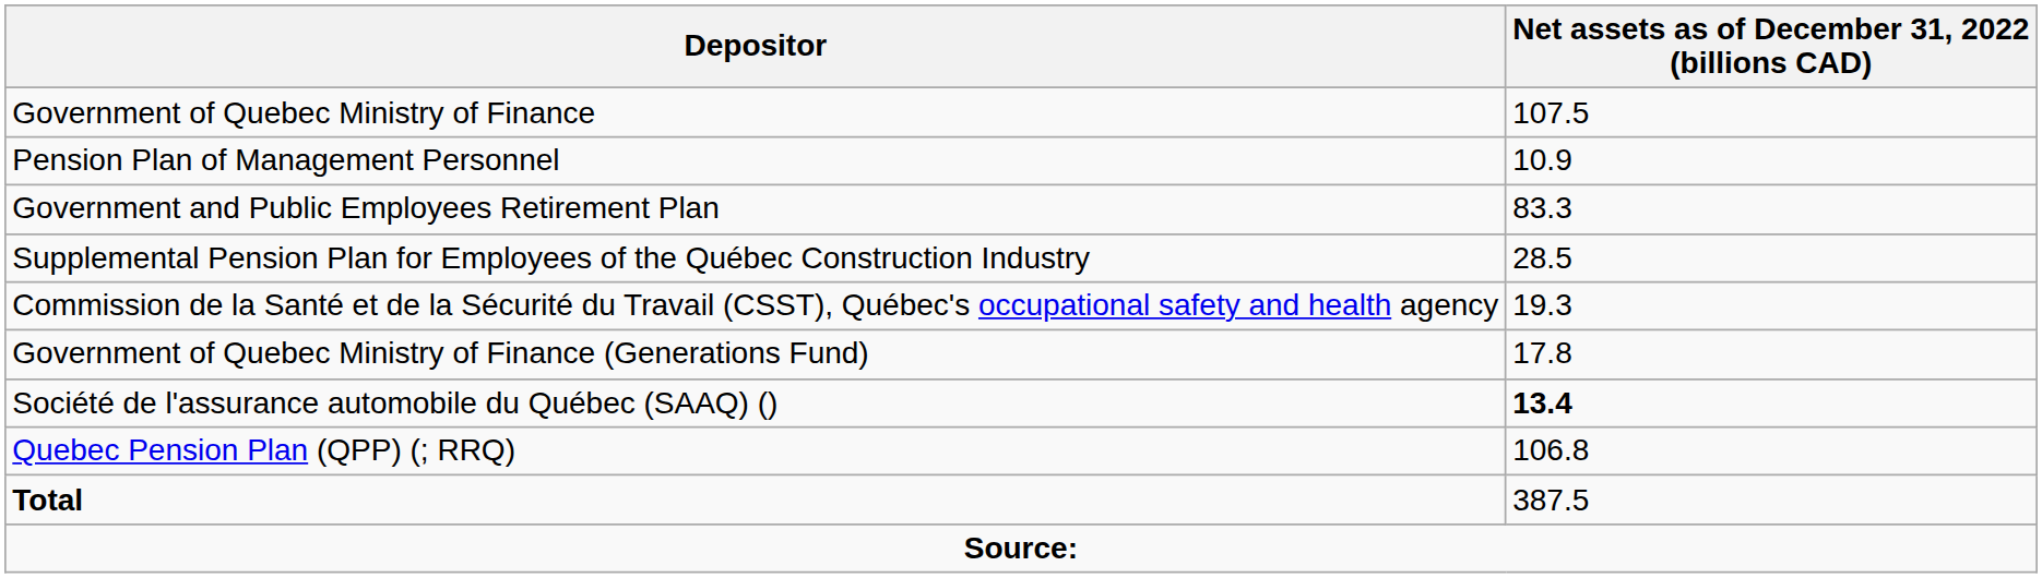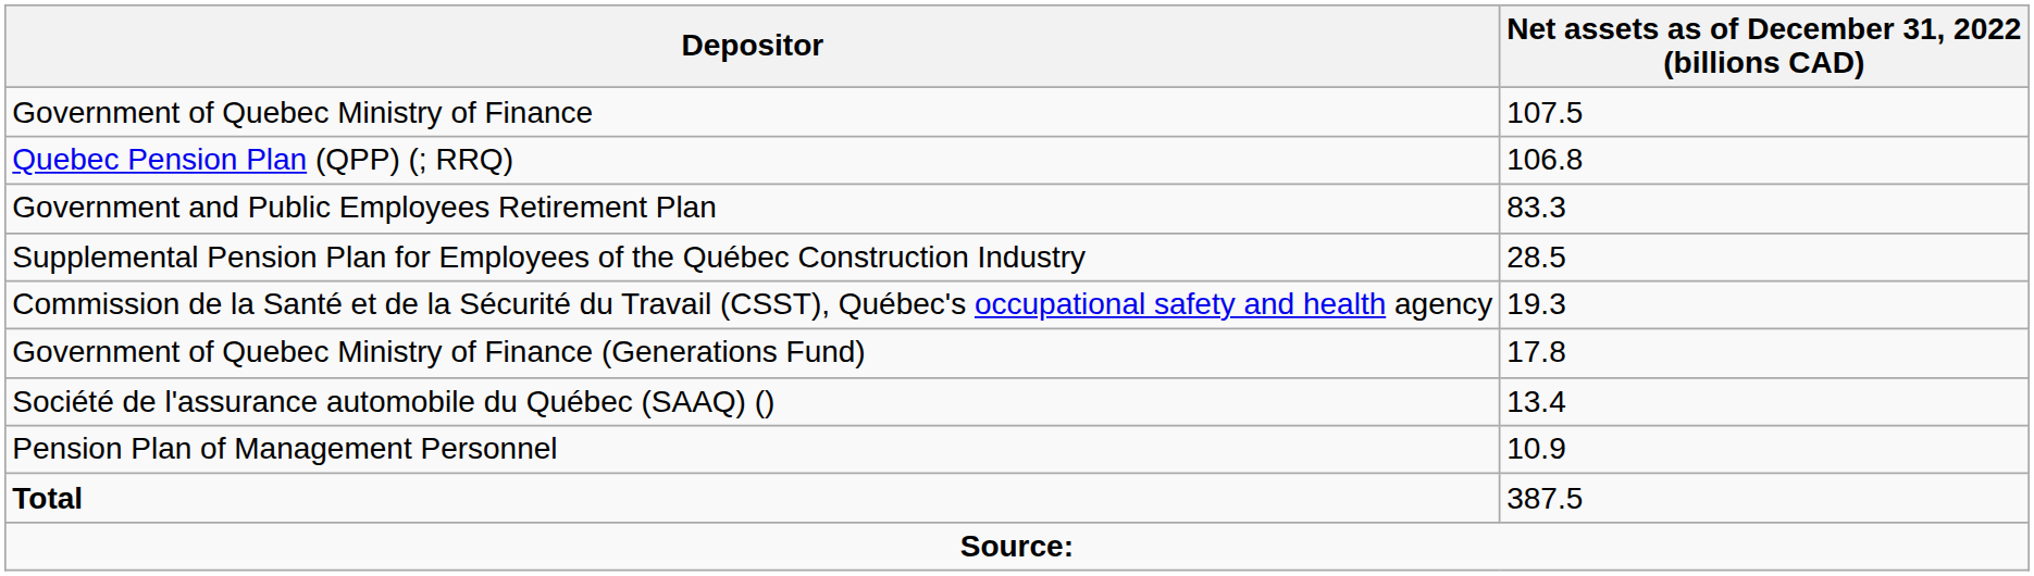rows swapped: Quebec Pension Plan (QPP) (; RRQ) <-> Pension Plan of Management Personnel
Société de l'assurance automobile du Québec (SAAQ) () | Net assets as of December 31, 2022 (billions CAD): bold -> normal
